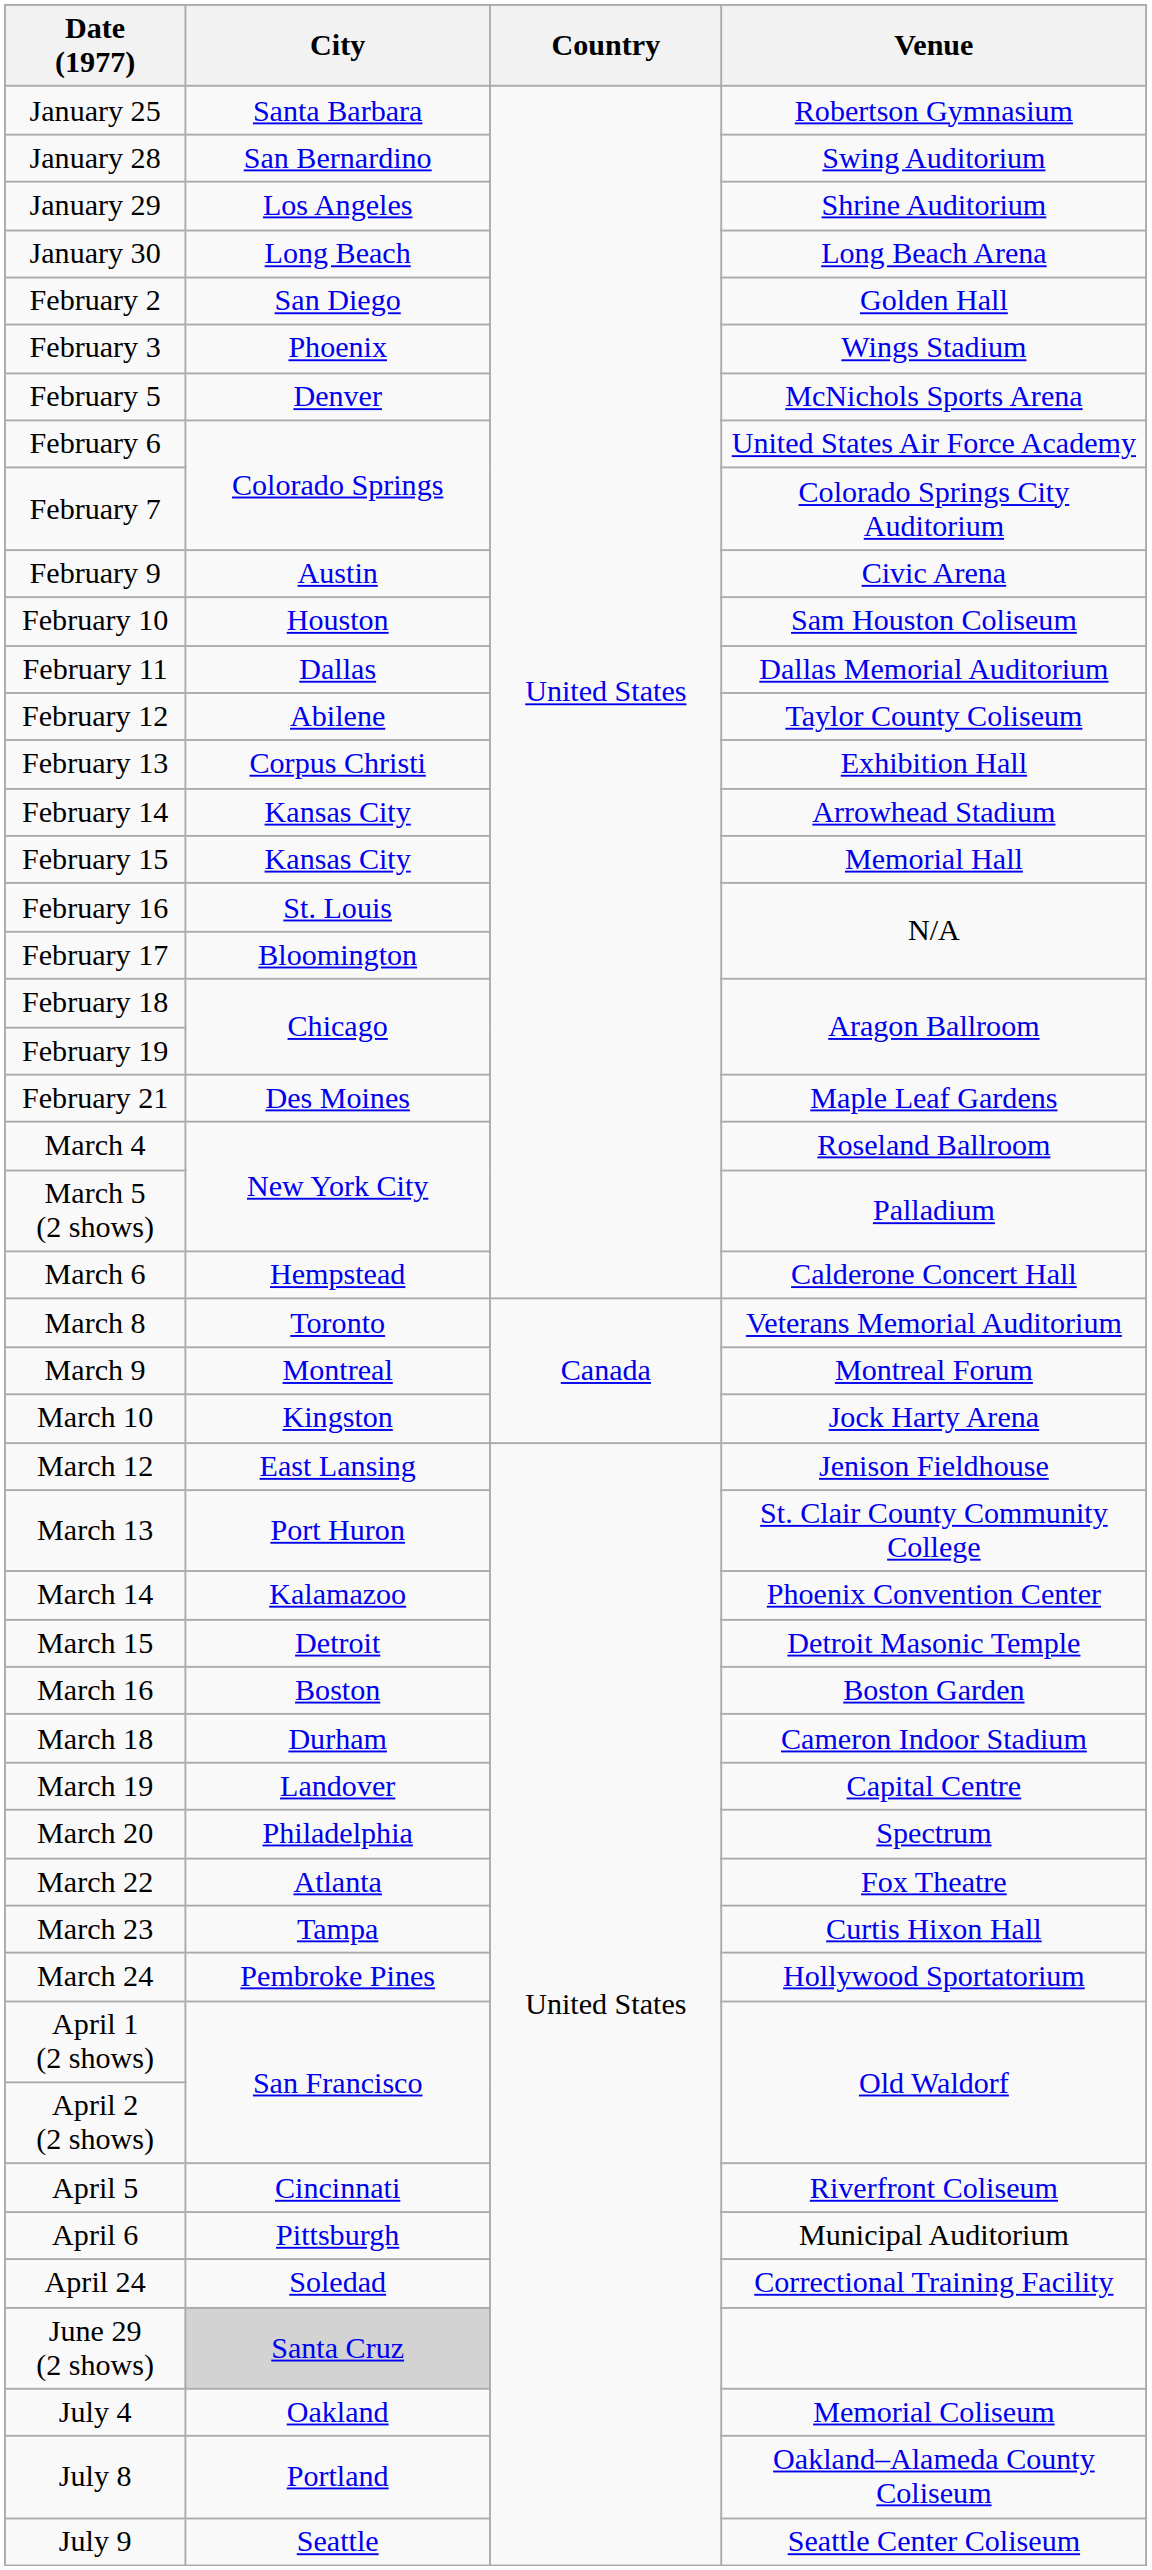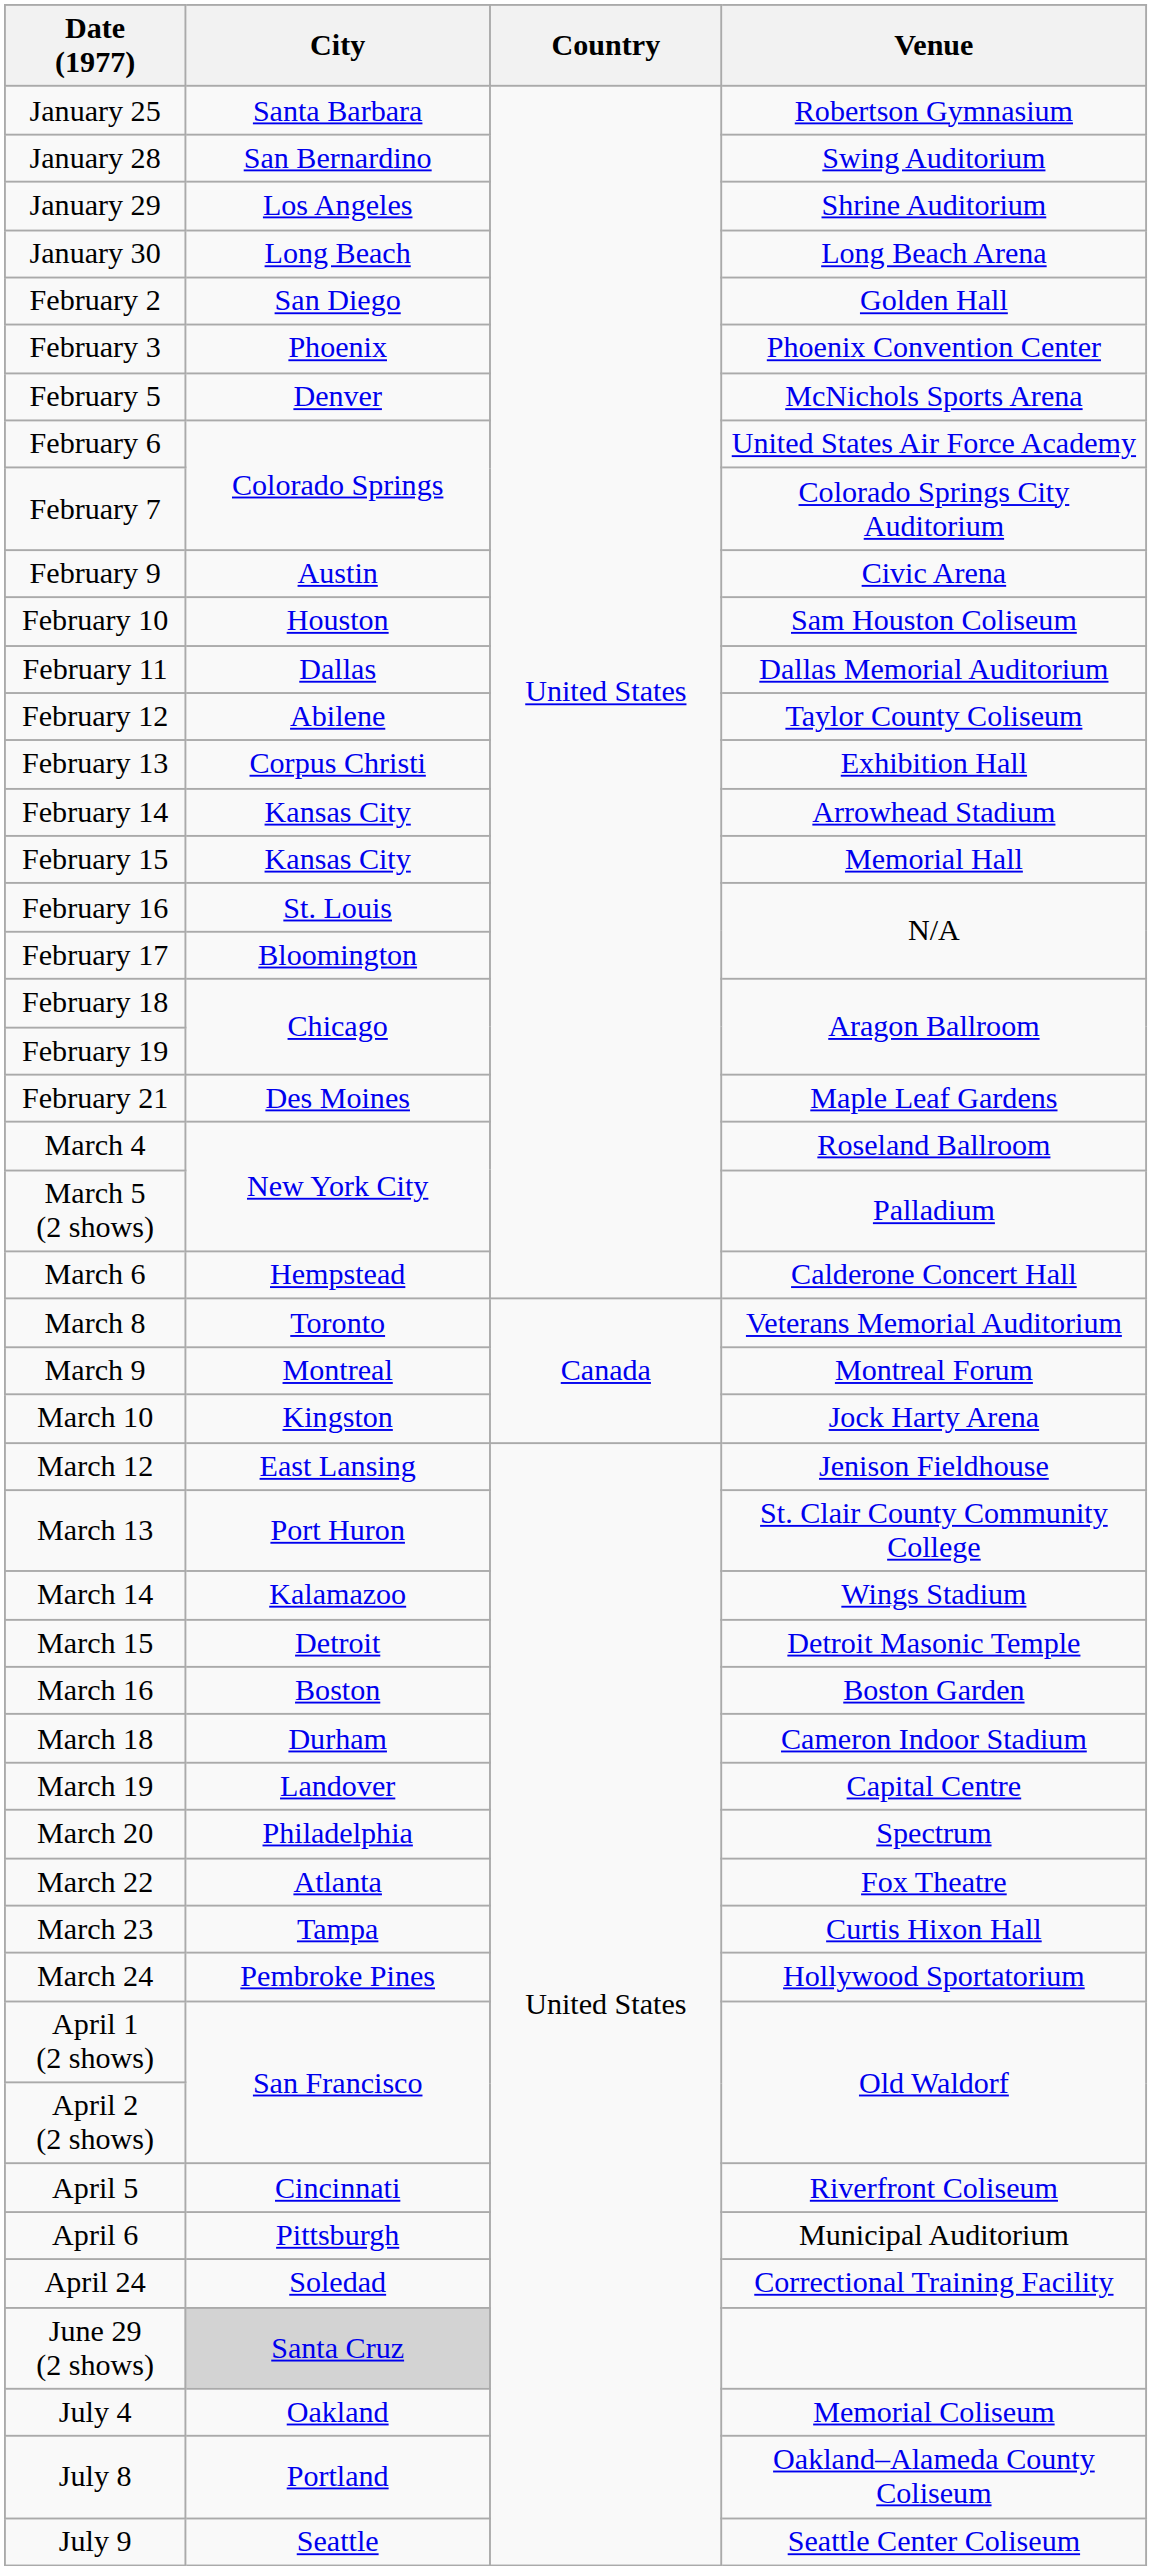February 3 | Venue: Wings Stadium -> Phoenix Convention Center
March 14 | Venue: Phoenix Convention Center -> Wings Stadium
